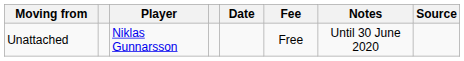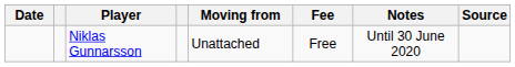columns swapped: Date <-> Moving from
